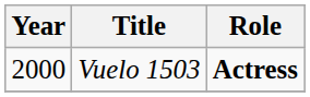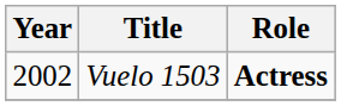Vuelo 1503 | Year: 2000 -> 2002
